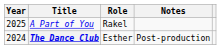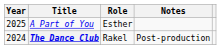A Part of You | Role: Rakel -> Esther
The Dance Club | Role: Esther -> Rakel
